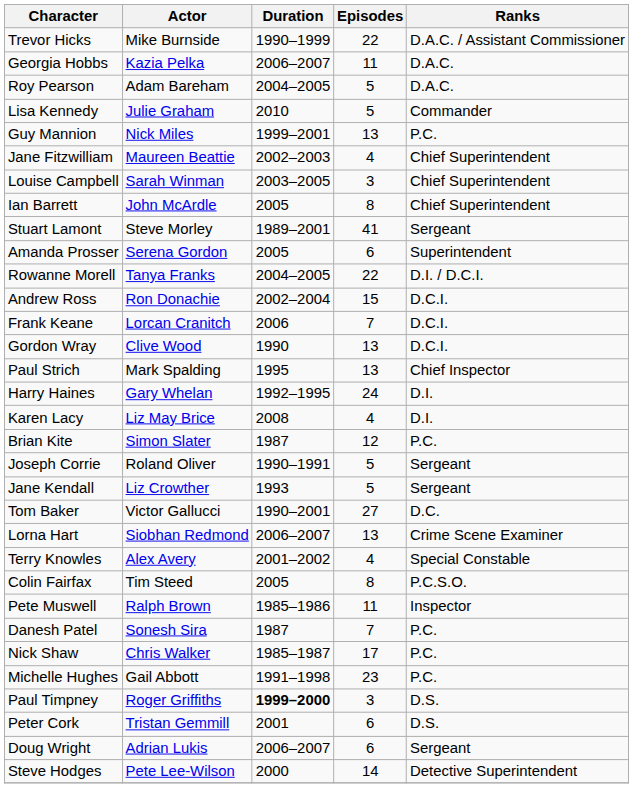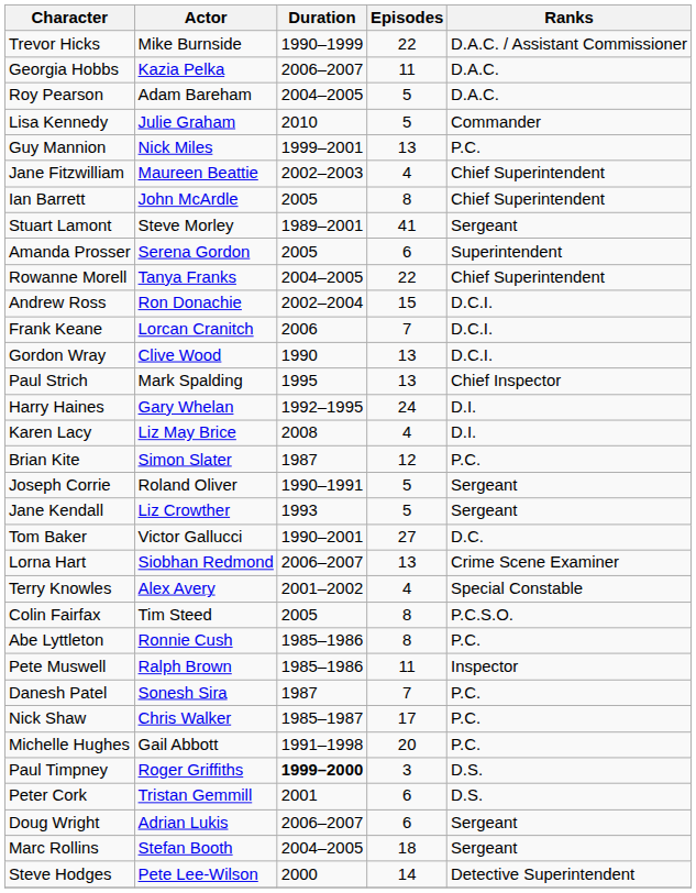- row: Louise Campbell | Sarah Winman | 2003–2005 | 3 | Chief Superintendent
Rowanne Morell | Ranks: D.I. / D.C.I. -> Chief Superintendent
+ row: Abe Lyttleton | Ronnie Cush | 1985–1986 | 8 | P.C.
Michelle Hughes | Episodes: 23 -> 20
+ row: Marc Rollins | Stefan Booth | 2004–2005 | 18 | Sergeant
